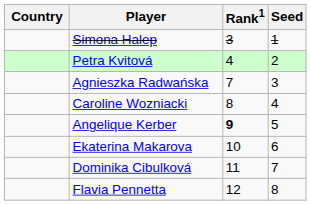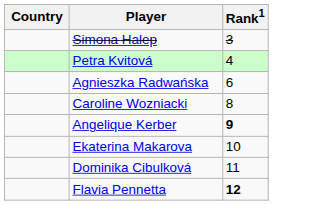- column: Seed | 1 | 2 | 3 | 4 | 5 | 6 | 7 | 8
Agnieszka Radwańska | Rank1: 7 -> 6
Flavia Pennetta | Rank1: normal -> bold
